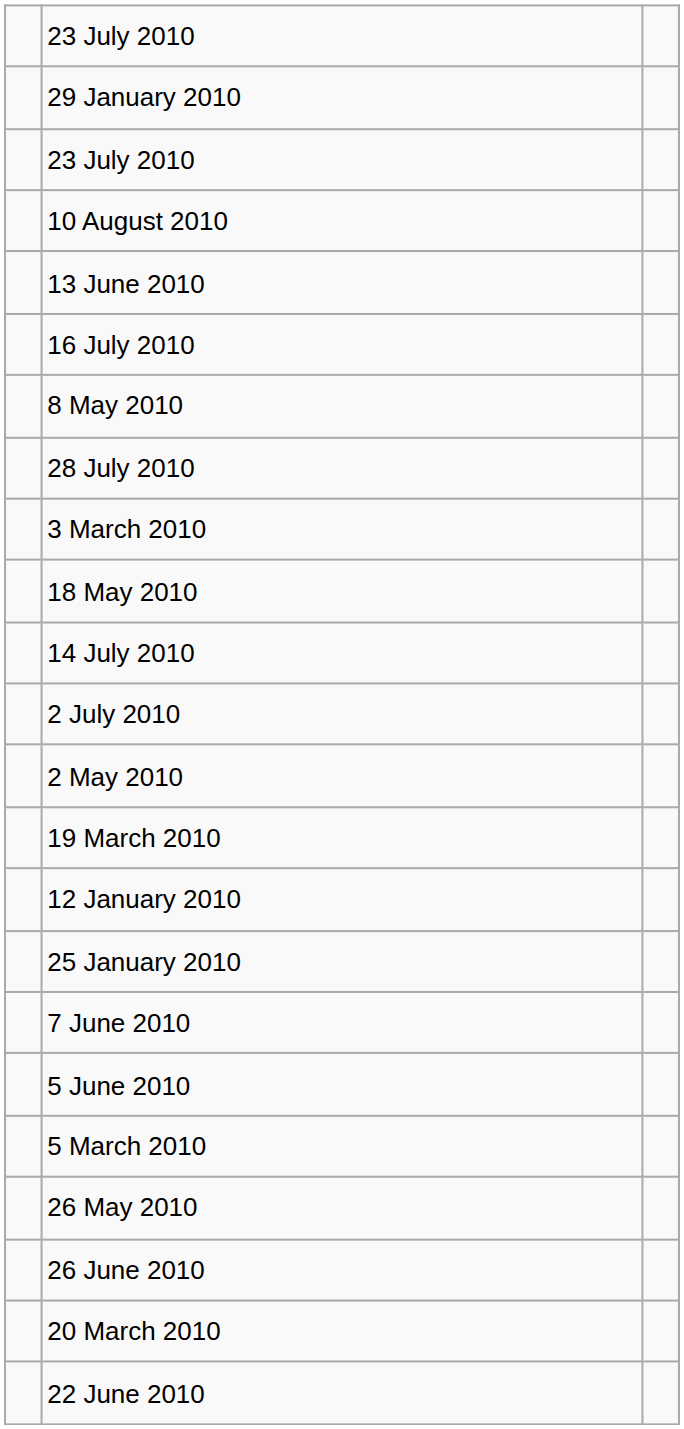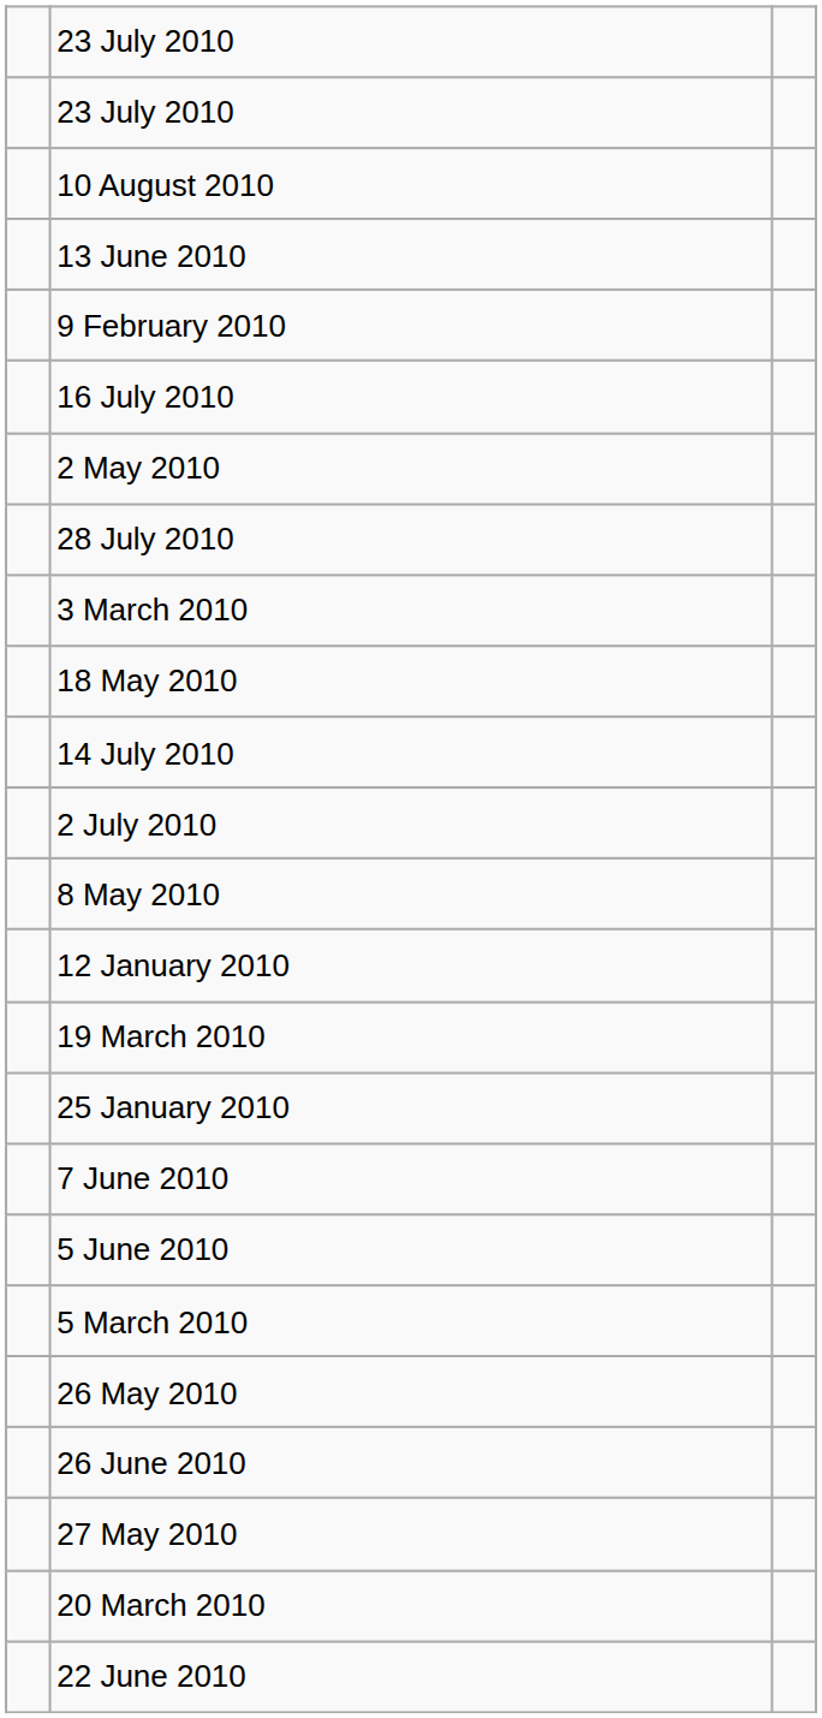- row: 29 January 2010
+ row: 9 February 2010
rows swapped: 8 May 2010 <-> 2 May 2010
rows swapped: 12 January 2010 <-> 19 March 2010
+ row: 27 May 2010
